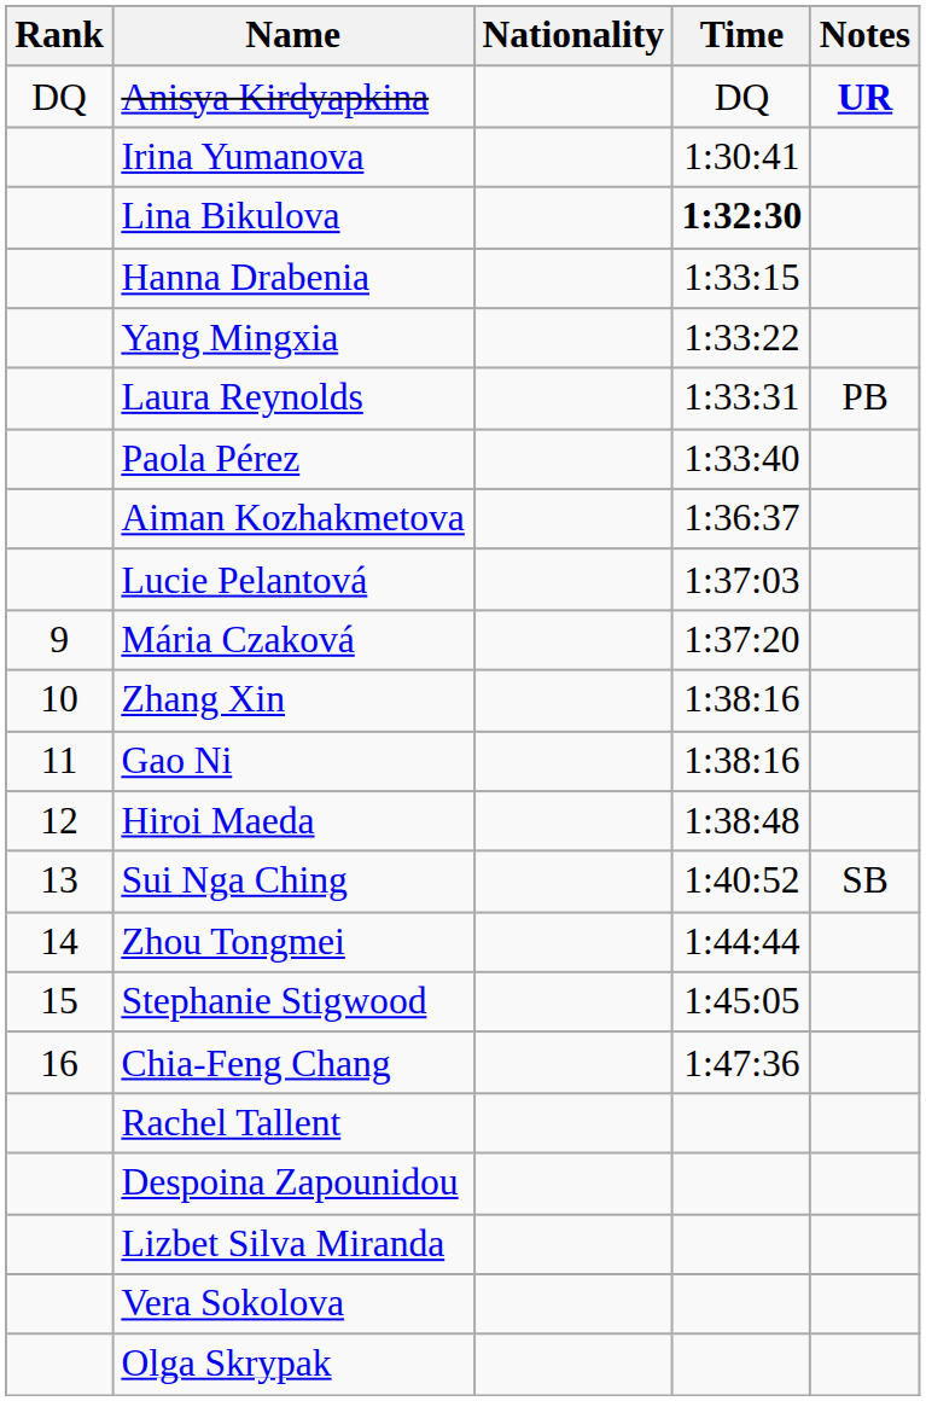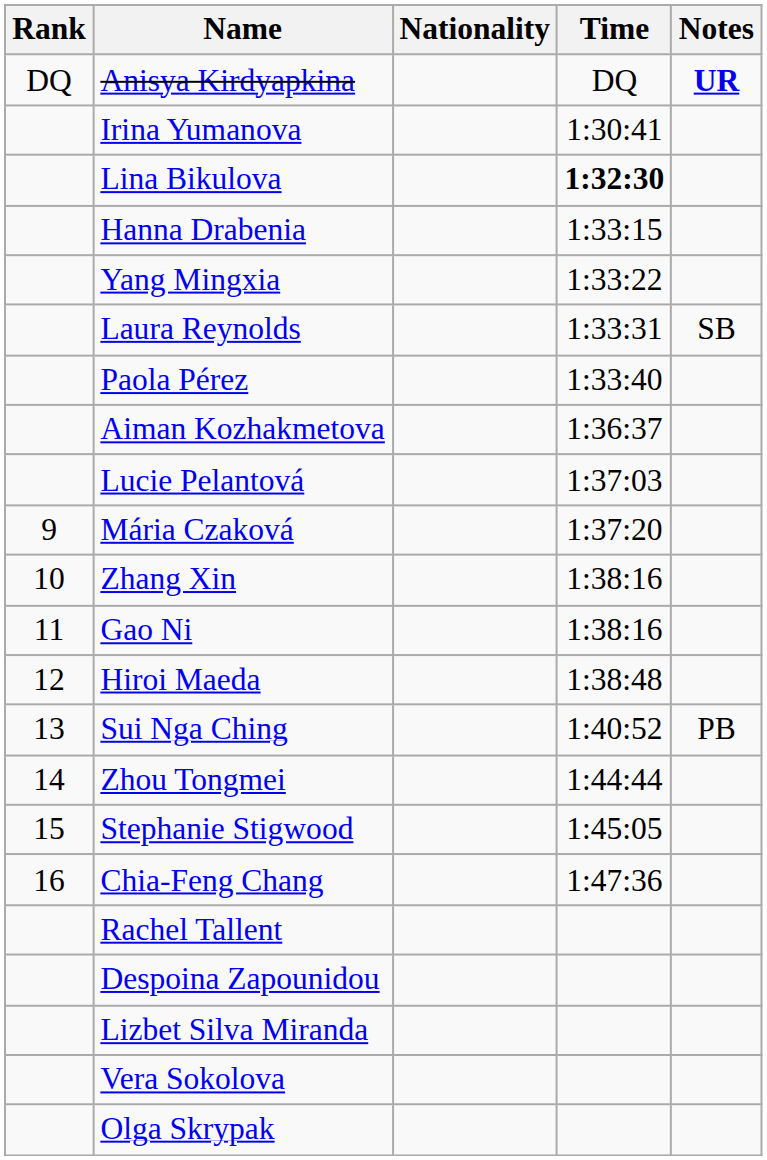Laura Reynolds | Notes: PB -> SB
Sui Nga Ching | Notes: SB -> PB
